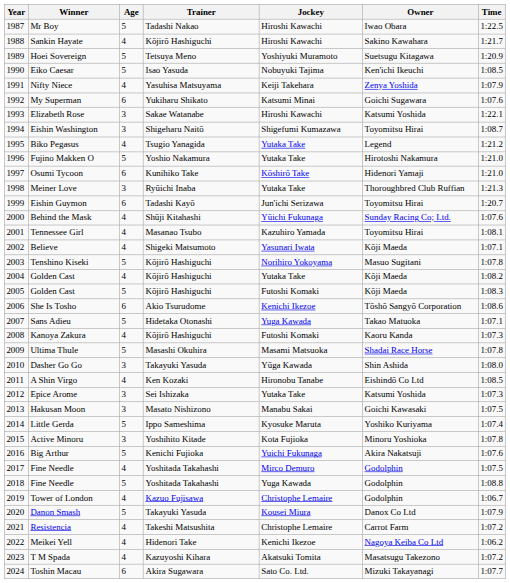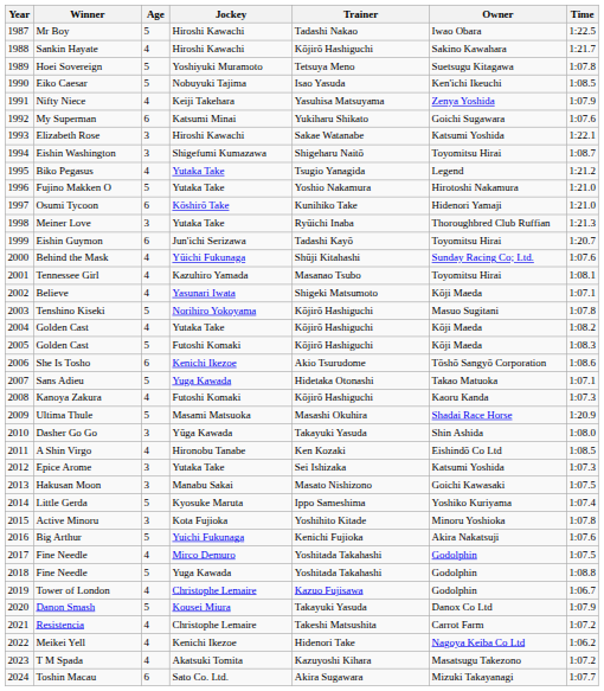columns swapped: Jockey <-> Trainer
Hoei Sovereign | Time: 1:20.9 -> 1:07.8
Ultima Thule | Time: 1:07.8 -> 1:20.9
